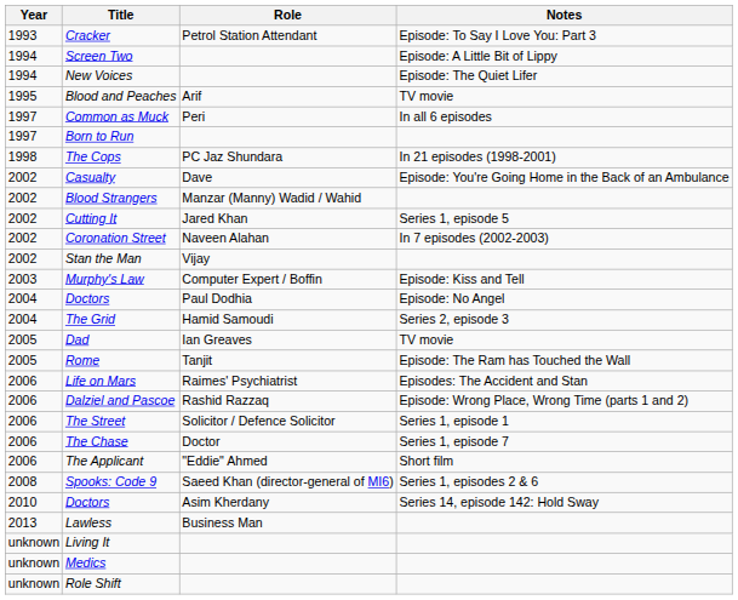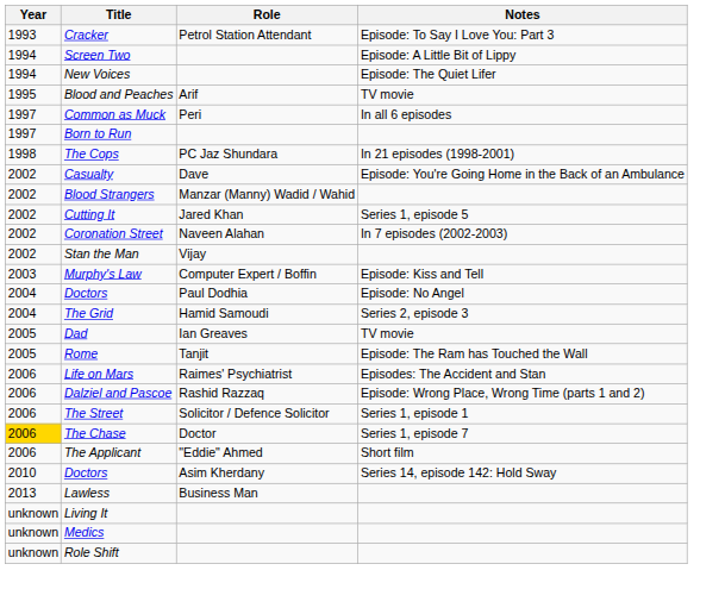The Chase | Year: no background -> gold background
- row: 2008 | Spooks: Code 9 | Saeed Khan (director-general of MI6) | Series 1, episodes 2 & 6
